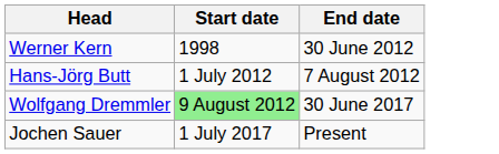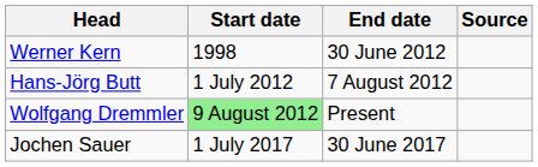+ column: Source
Wolfgang Dremmler | End date: 30 June 2017 -> Present
Jochen Sauer | End date: Present -> 30 June 2017
